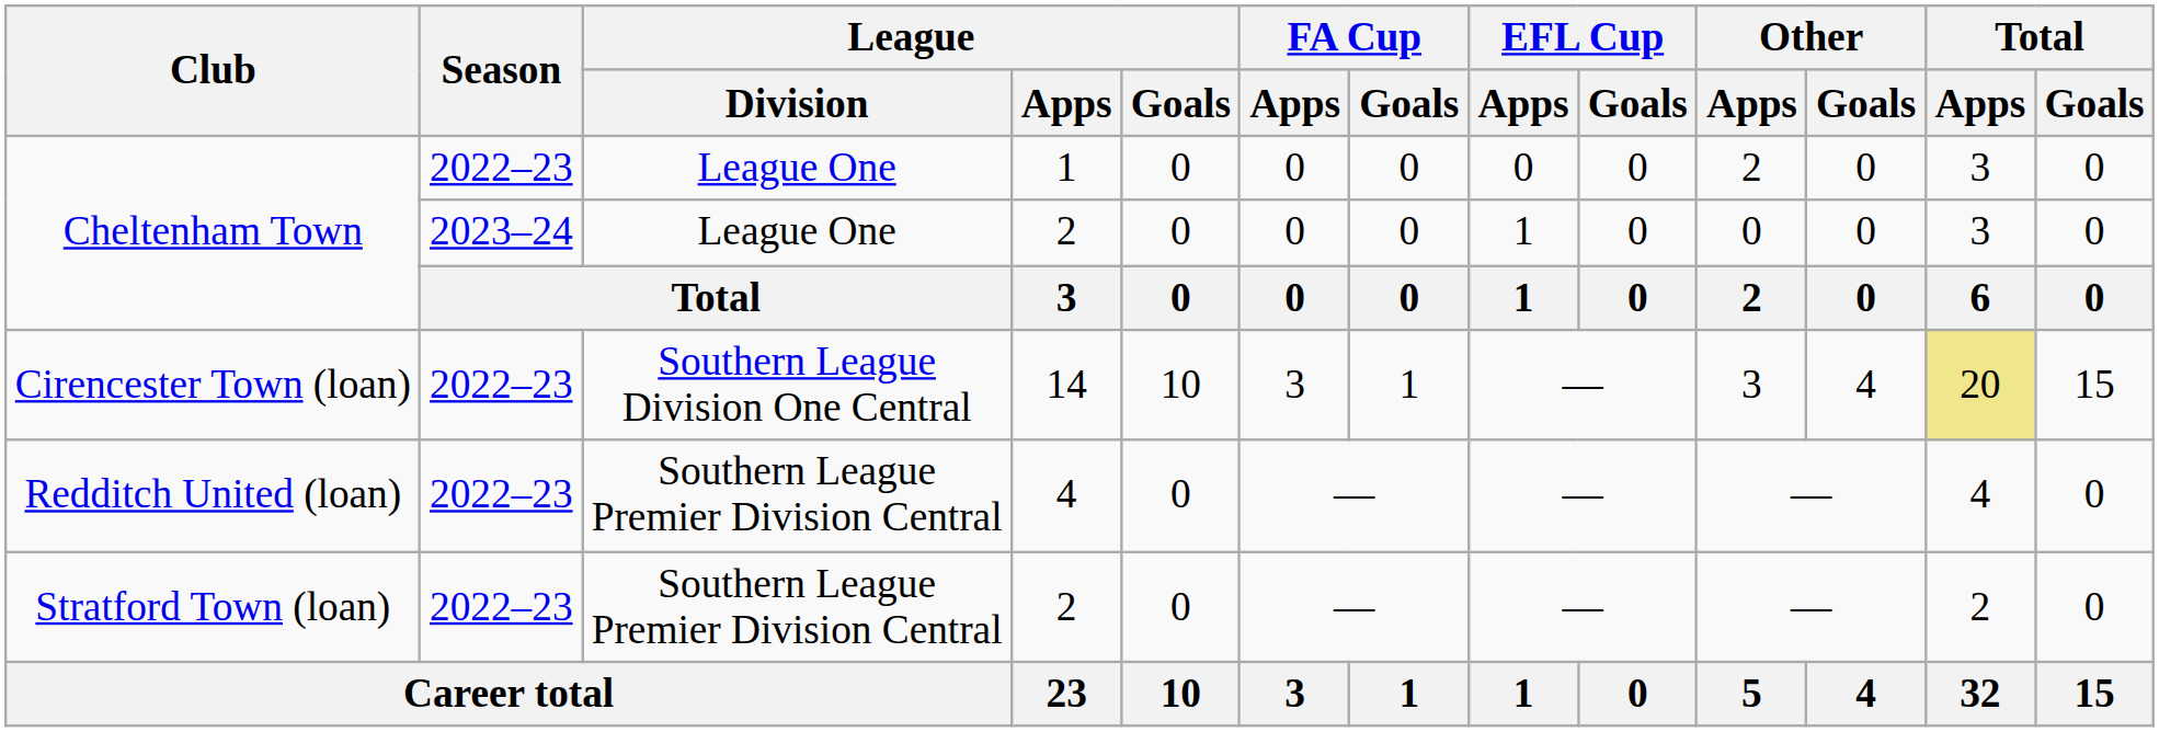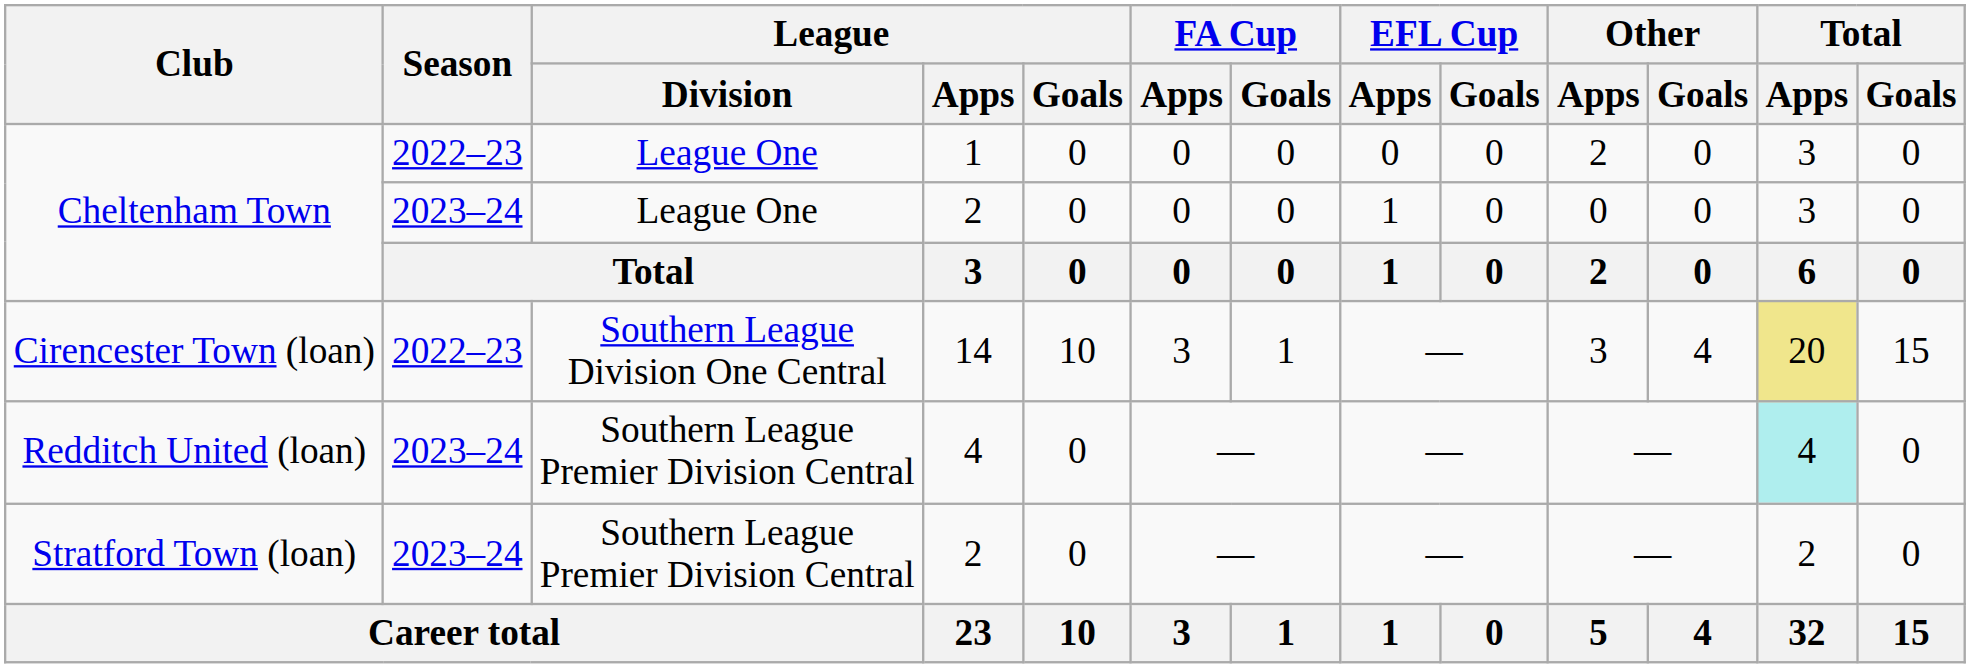Redditch United (loan) | Season: 2022–23 -> 2023–24
Redditch United (loan) | Total / Apps: no background -> paleturquoise background
Stratford Town (loan) | Season: 2022–23 -> 2023–24
